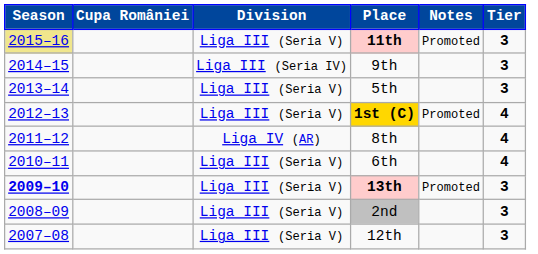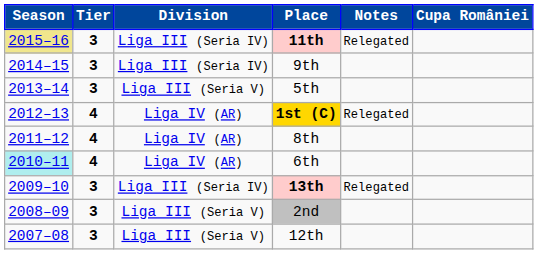columns swapped: Tier <-> Cupa României
11th | Division: Liga III (Seria V) -> Liga III (Seria IV)
11th | Notes: Promoted -> Relegated
1st (C) | Division: Liga III (Seria V) -> Liga IV (AR)
1st (C) | Notes: Promoted -> Relegated
6th | Season: no background -> paleturquoise background
6th | Division: Liga III (Seria V) -> Liga IV (AR)
13th | Season: bold -> normal
13th | Division: Liga III (Seria V) -> Liga III (Seria IV)
13th | Notes: Promoted -> Relegated
